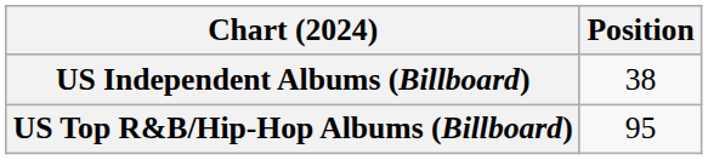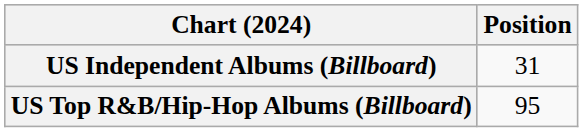US Independent Albums (Billboard) | Position: 38 -> 31
